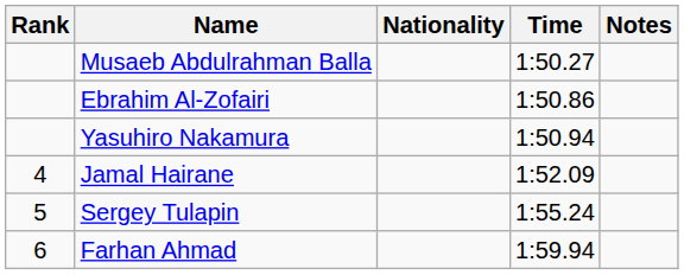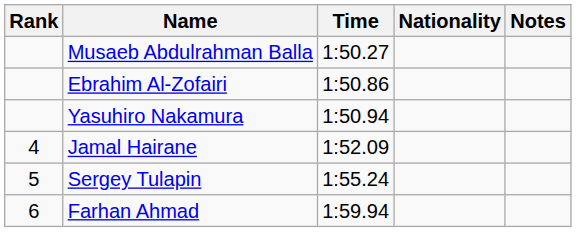columns swapped: Nationality <-> Time
